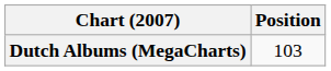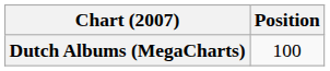Dutch Albums (MegaCharts) | Position: 103 -> 100
